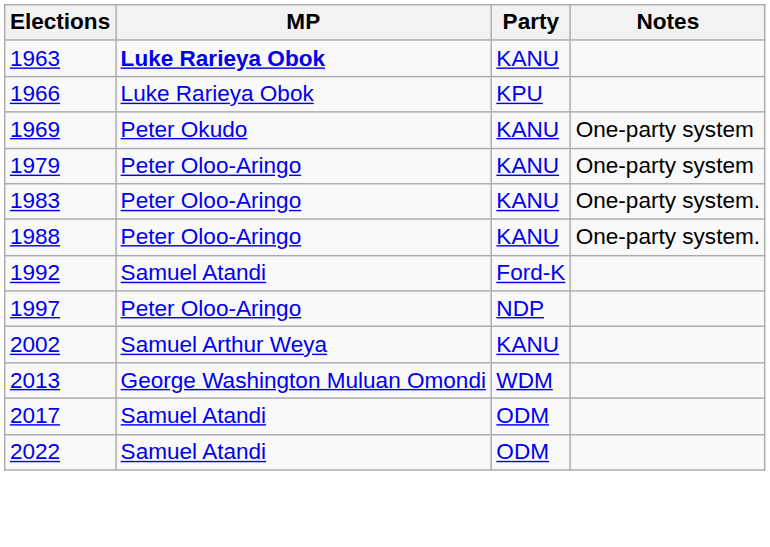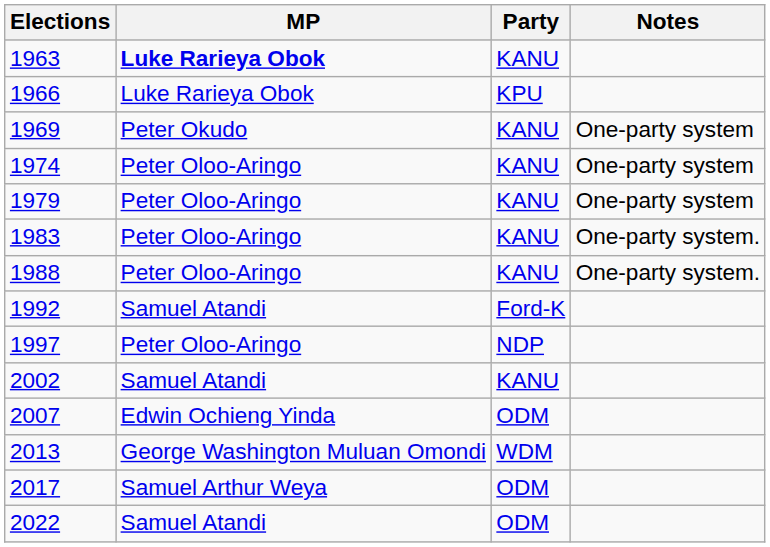+ row: 1974 | Peter Oloo-Aringo | KANU | One-party system
2002 | MP: Samuel Arthur Weya -> Samuel Atandi
+ row: 2007 | Edwin Ochieng Yinda | ODM
2017 | MP: Samuel Atandi -> Samuel Arthur Weya
